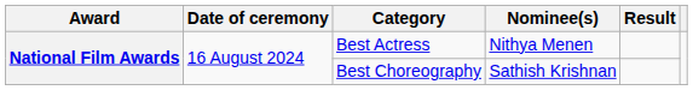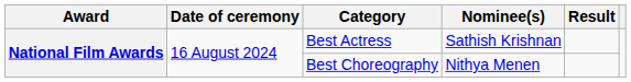Best Actress | Nominee(s): Nithya Menen -> Sathish Krishnan
Best Choreography | Nominee(s): Sathish Krishnan -> Nithya Menen
